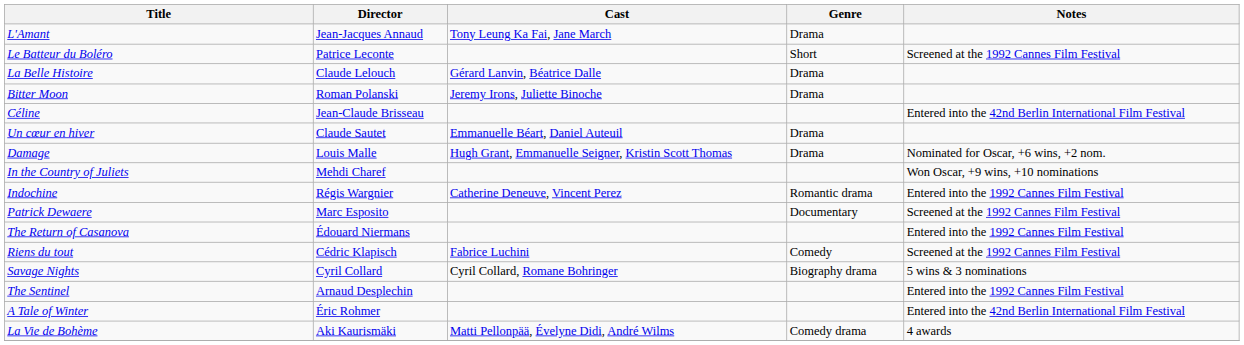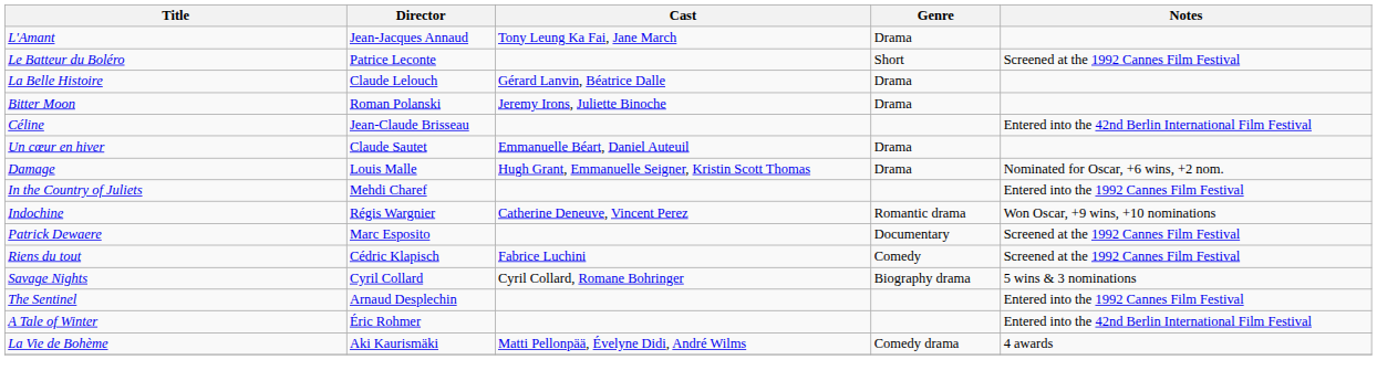In the Country of Juliets | Notes: Won Oscar, +9 wins, +10 nominations -> Entered into the 1992 Cannes Film Festival
Indochine | Notes: Entered into the 1992 Cannes Film Festival -> Won Oscar, +9 wins, +10 nominations
- row: The Return of Casanova | Édouard Niermans | Entered into the 1992 Cannes Film Festival
